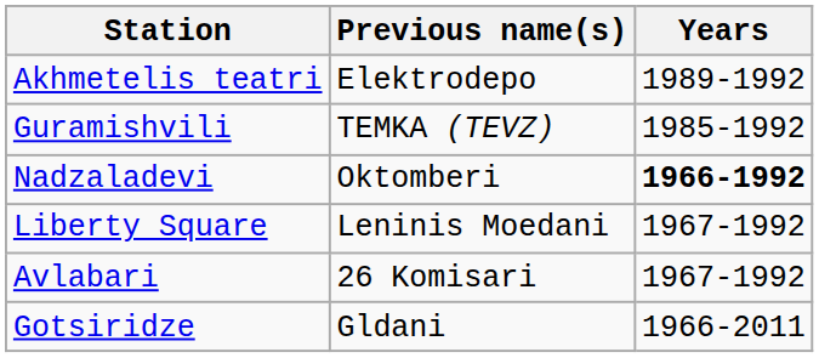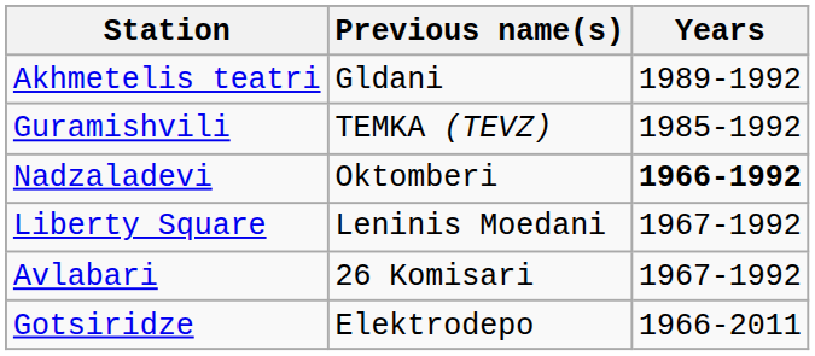Akhmetelis teatri | Previous name(s): Elektrodepo -> Gldani
Gotsiridze | Previous name(s): Gldani -> Elektrodepo
